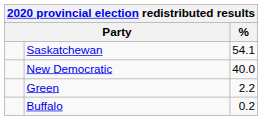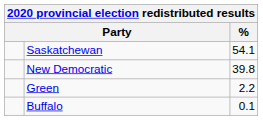New Democratic | %: 40.0 -> 39.8
Buffalo | %: 0.2 -> 0.1
